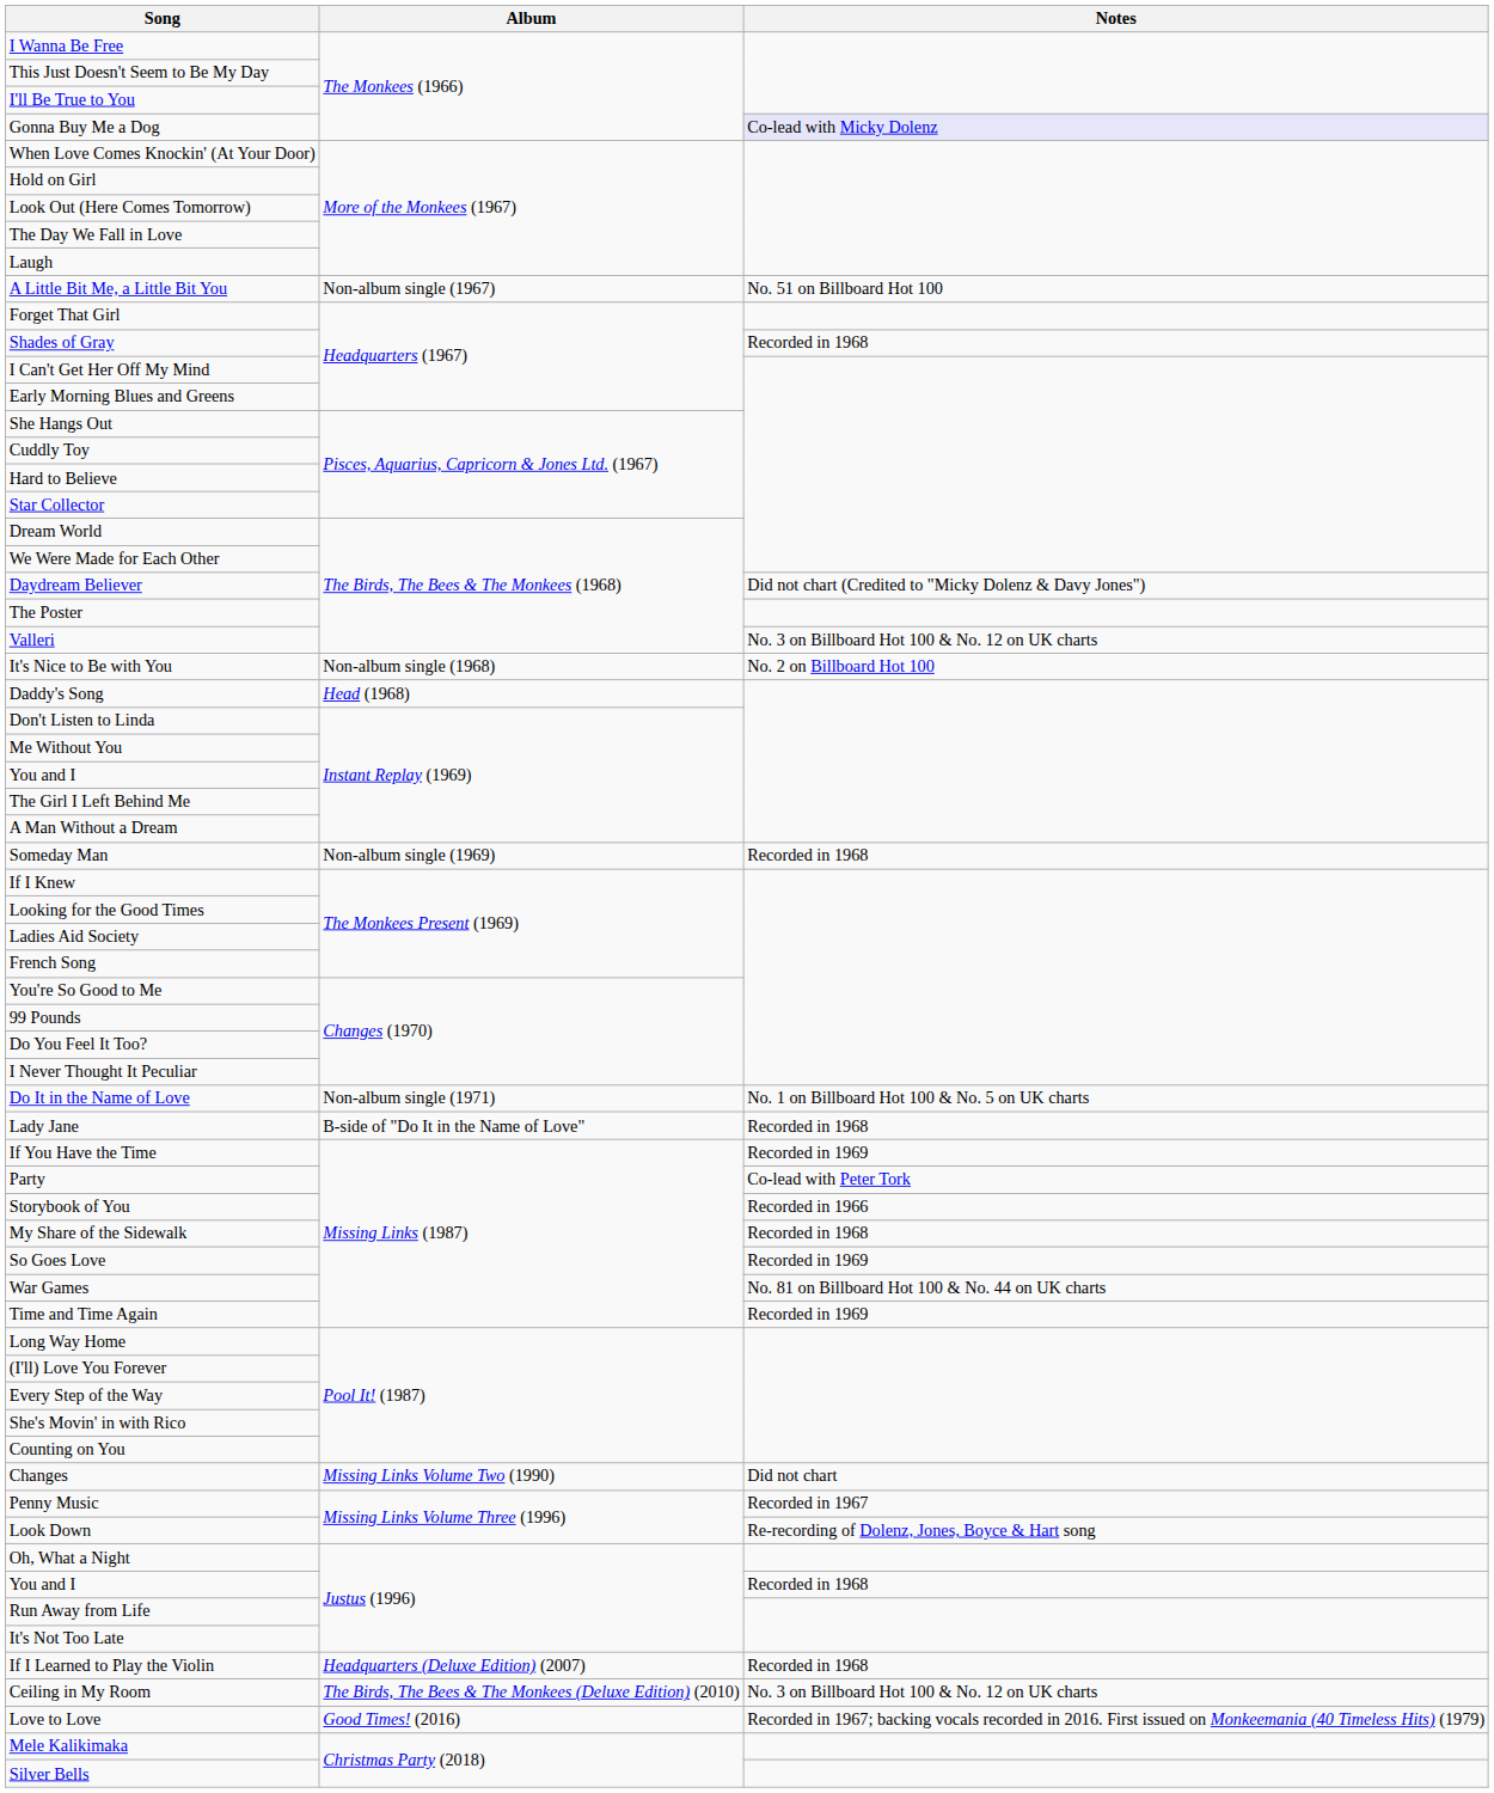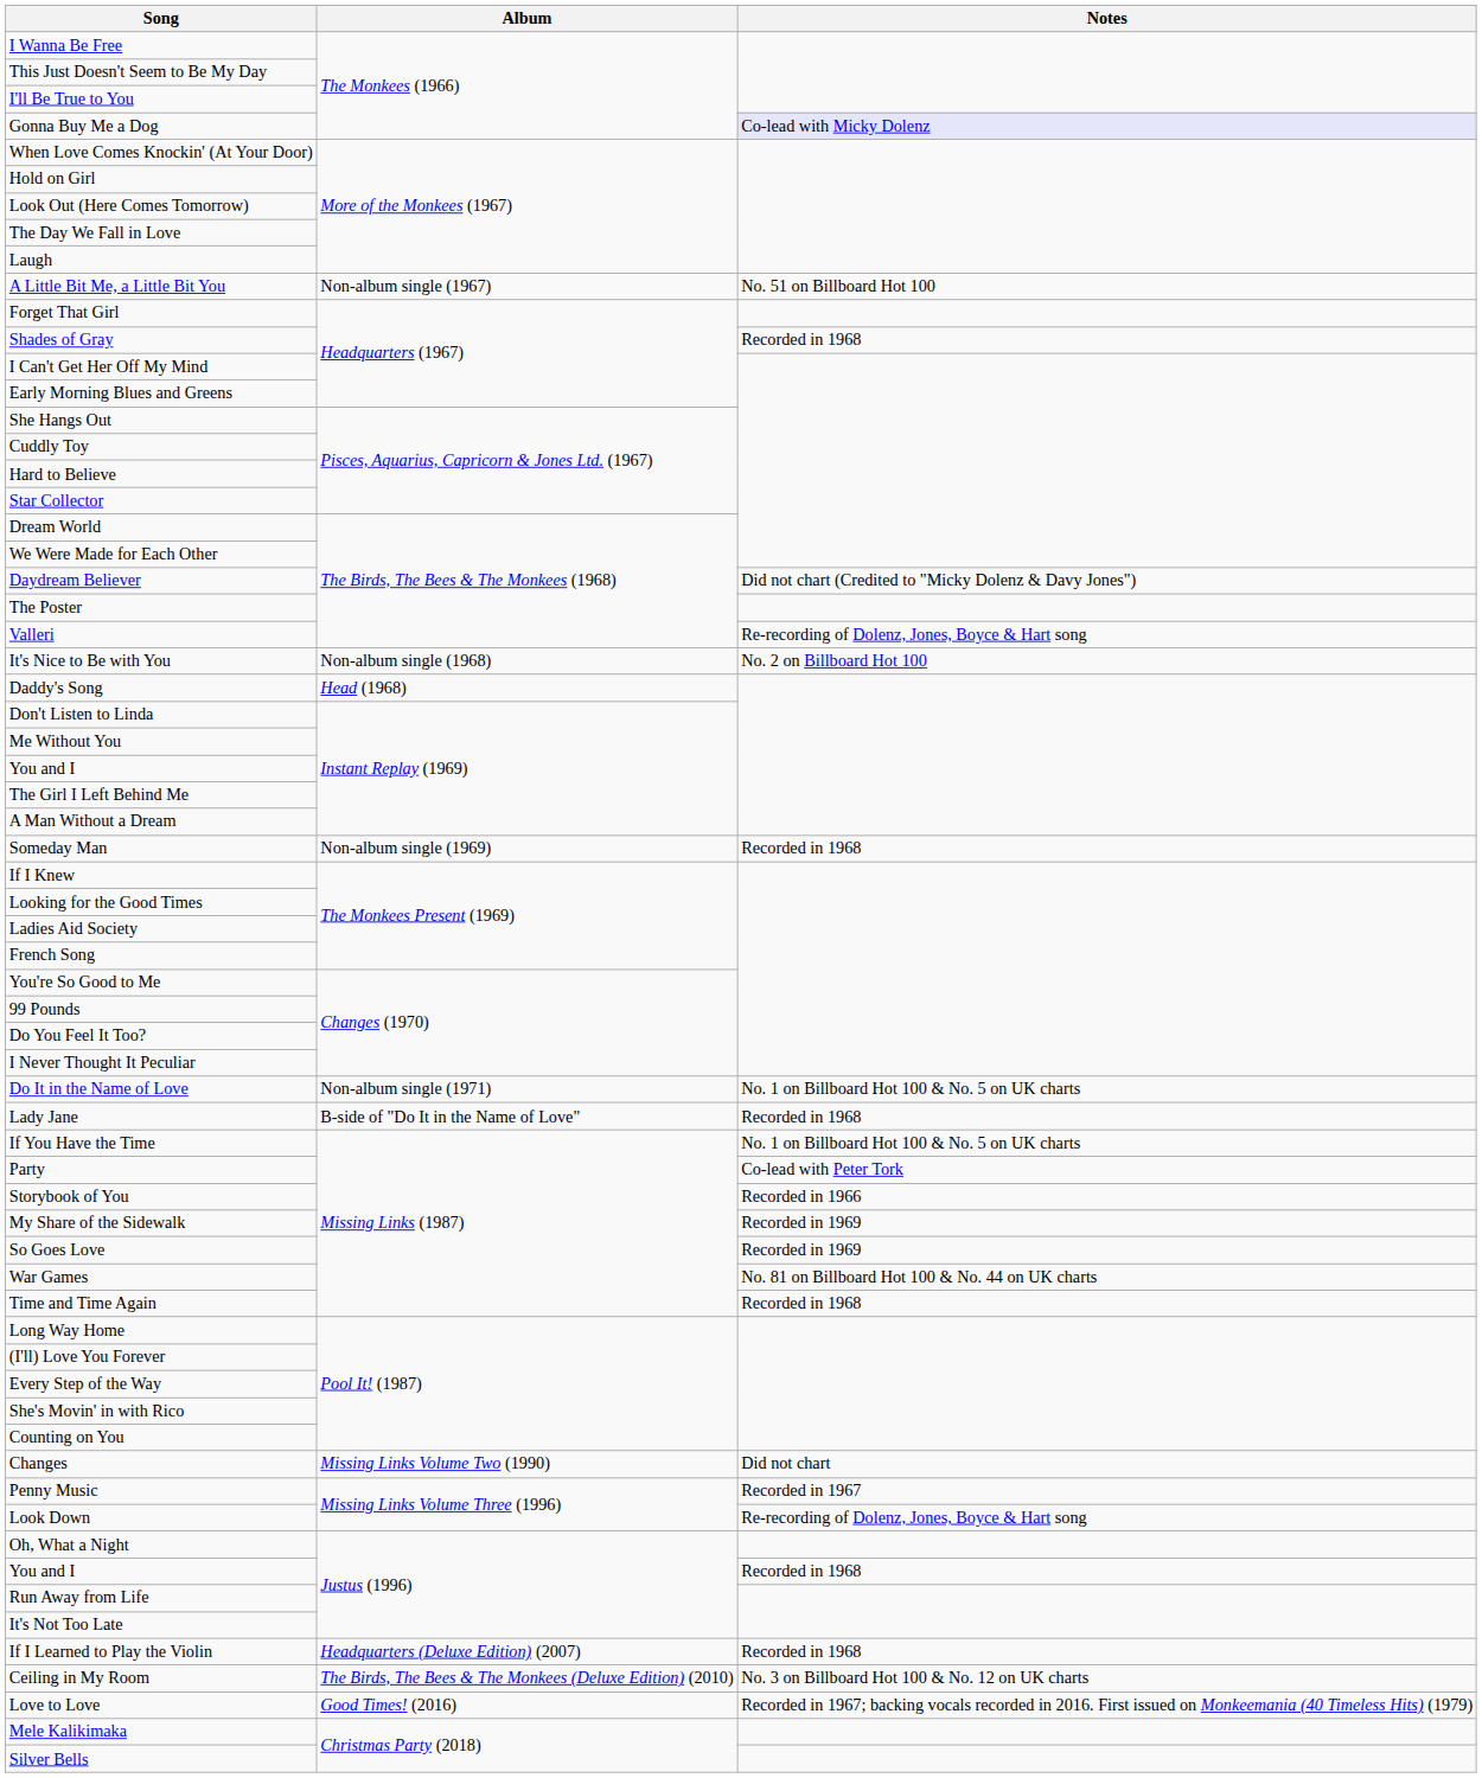Valleri | Notes: No. 3 on Billboard Hot 100 & No. 12 on UK charts -> Re-recording of Dolenz, Jones, Boyce & Hart song
If You Have the Time | Notes: Recorded in 1969 -> No. 1 on Billboard Hot 100 & No. 5 on UK charts
My Share of the Sidewalk | Notes: Recorded in 1968 -> Recorded in 1969
Time and Time Again | Notes: Recorded in 1969 -> Recorded in 1968
